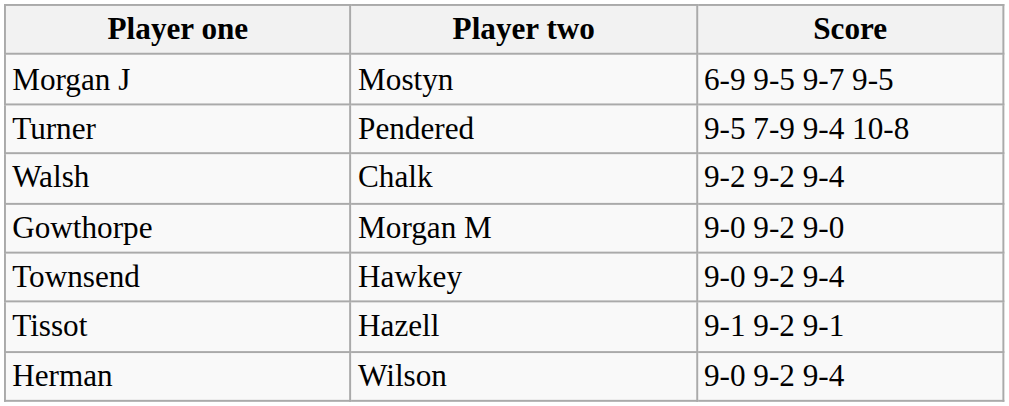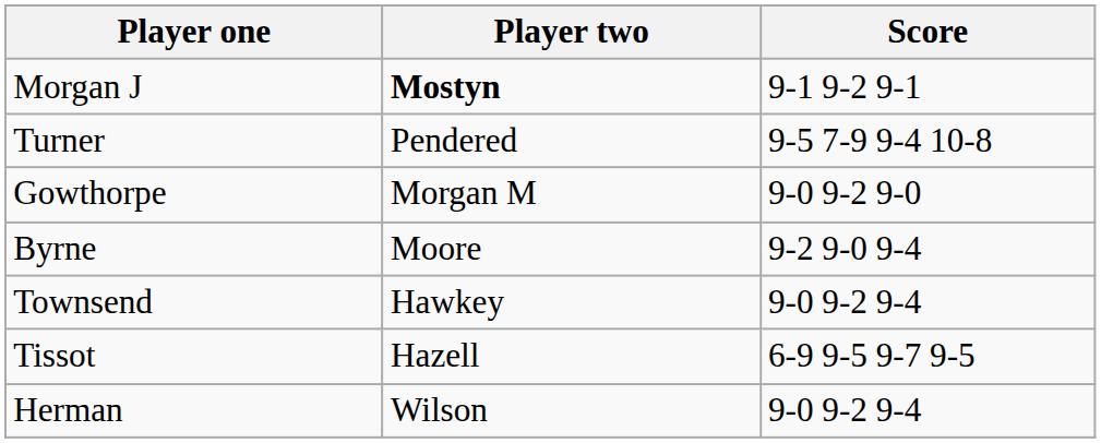Morgan J | Player two: normal -> bold
Morgan J | Score: 6-9 9-5 9-7 9-5 -> 9-1 9-2 9-1
- row: Walsh | Chalk | 9-2 9-2 9-4
+ row: Byrne | Moore | 9-2 9-0 9-4
Tissot | Score: 9-1 9-2 9-1 -> 6-9 9-5 9-7 9-5
